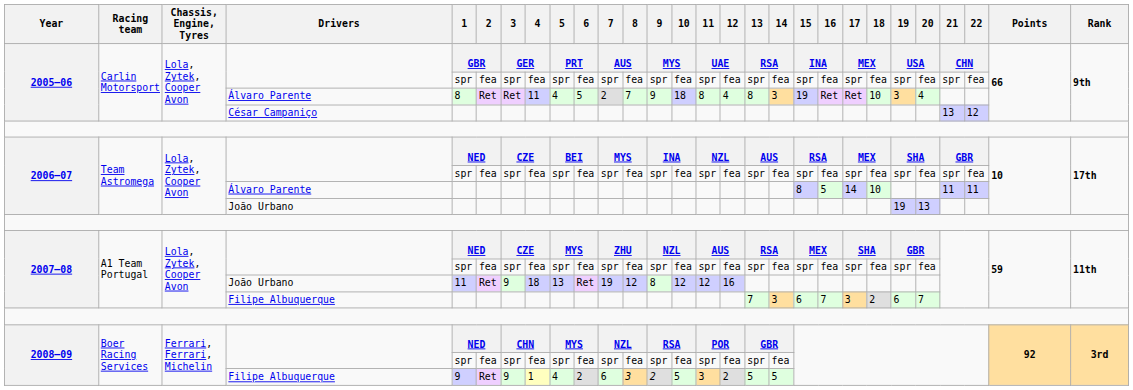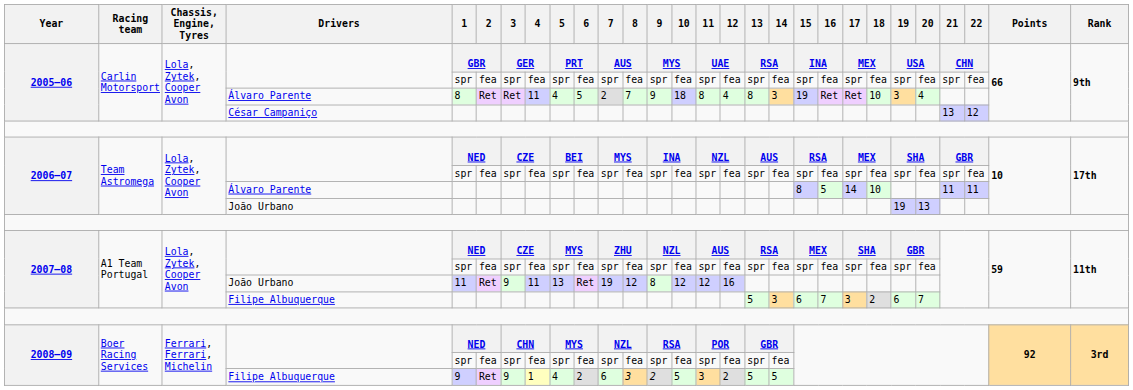2007–08 / João Urbano | 4: 18 -> 11
2007–08 / Filipe Albuquerque | 13: 7 -> 5
